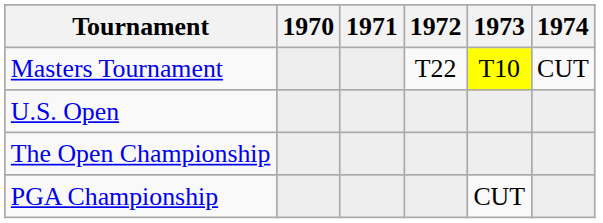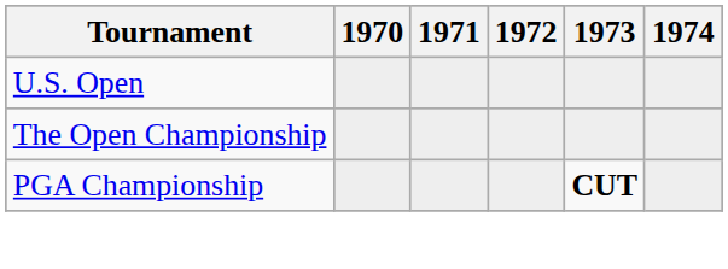- row: Masters Tournament | T22 | T10 | CUT
PGA Championship | 1973: normal -> bold
